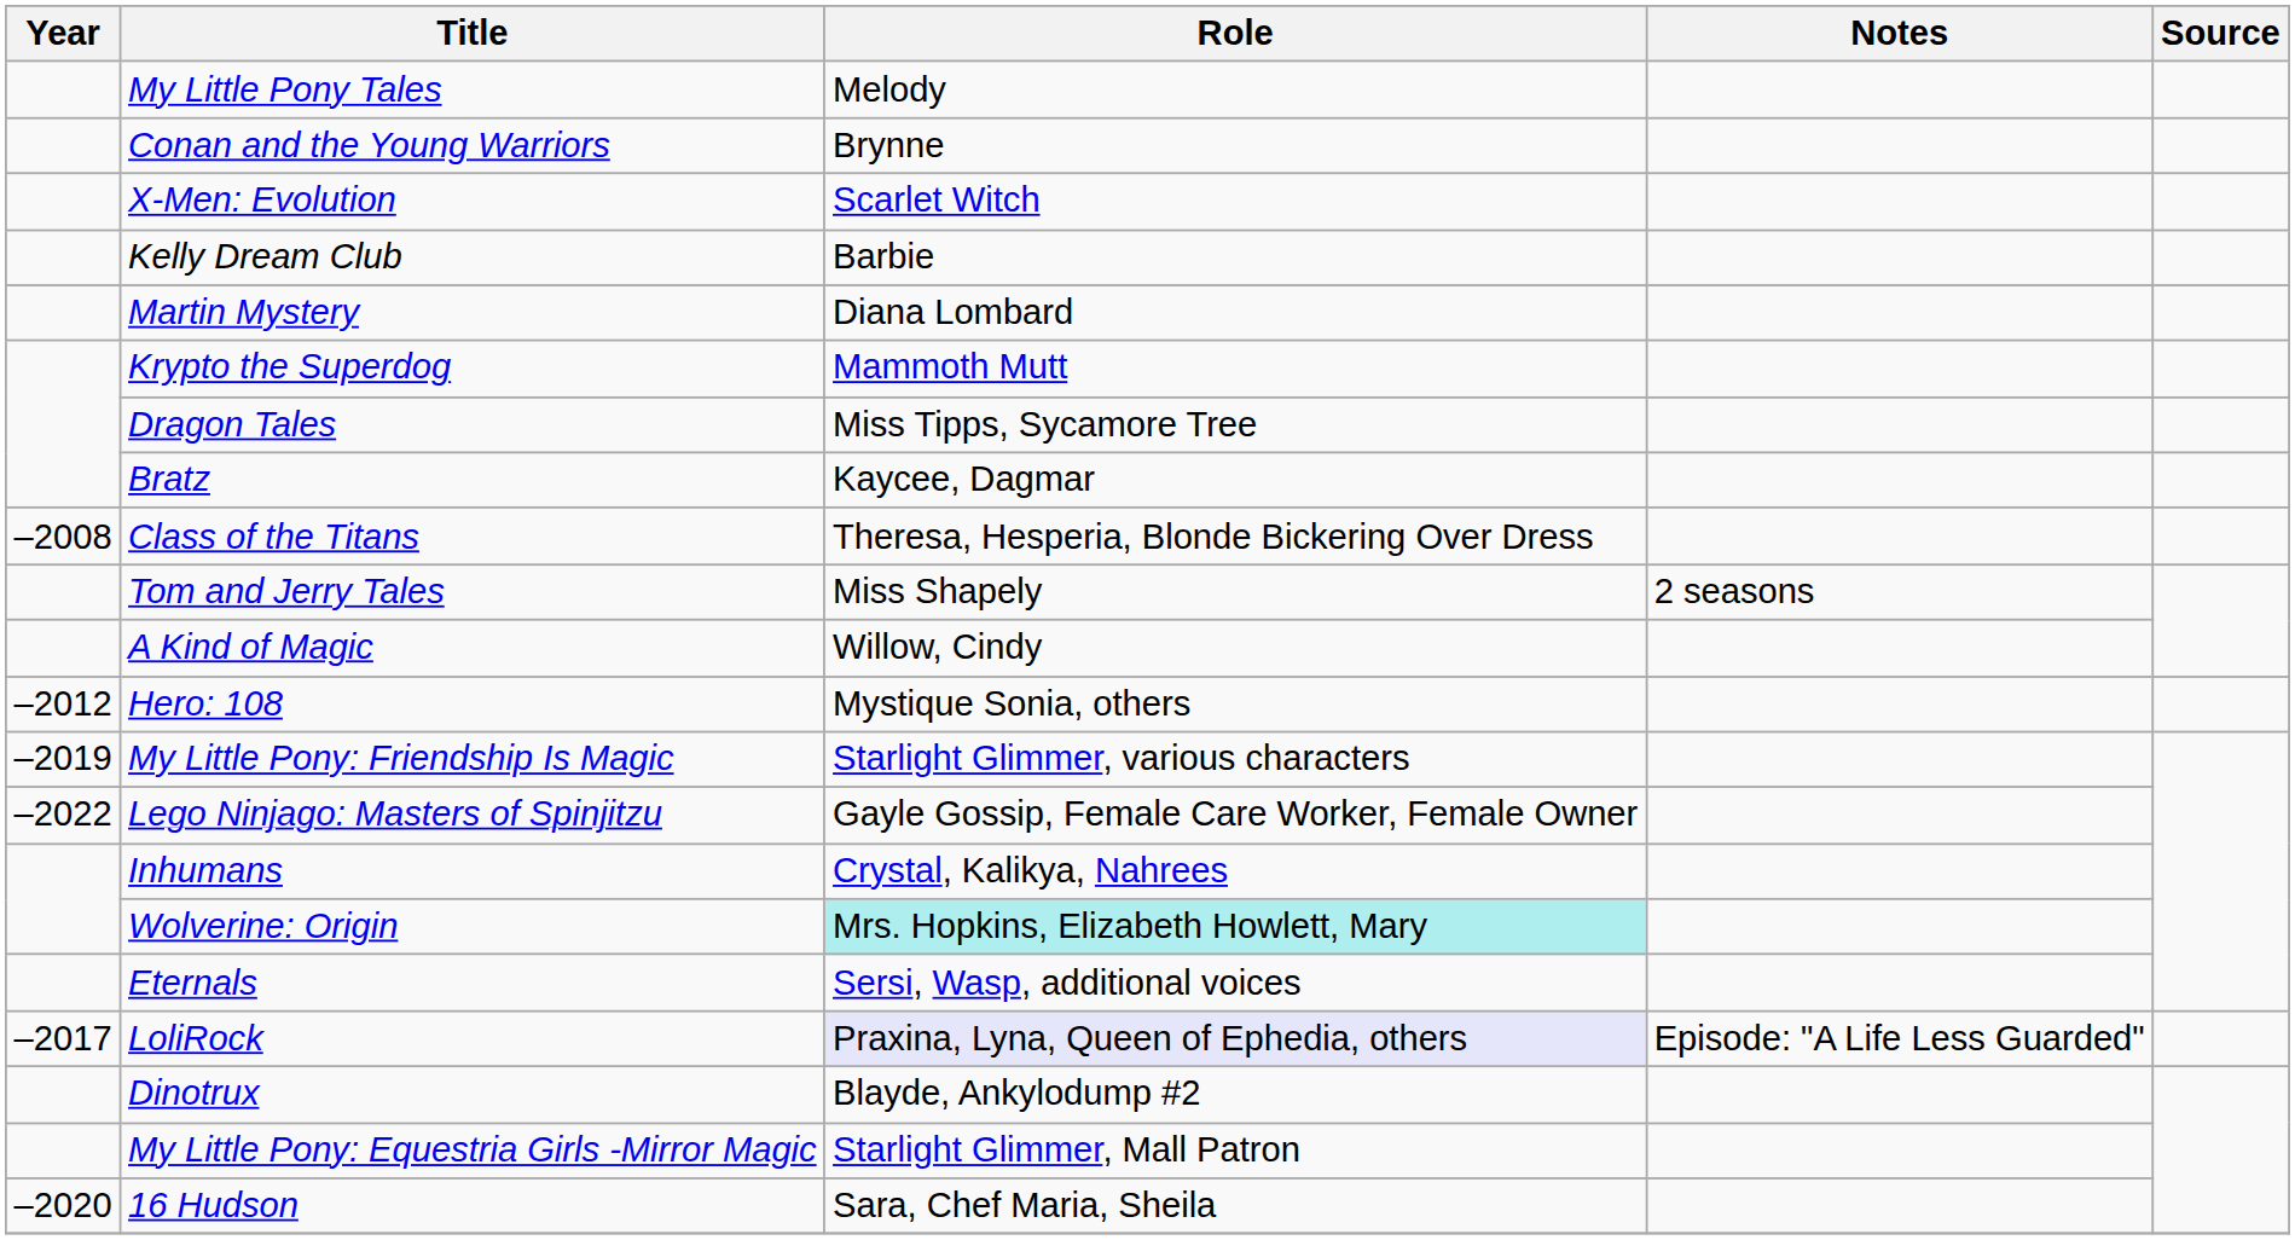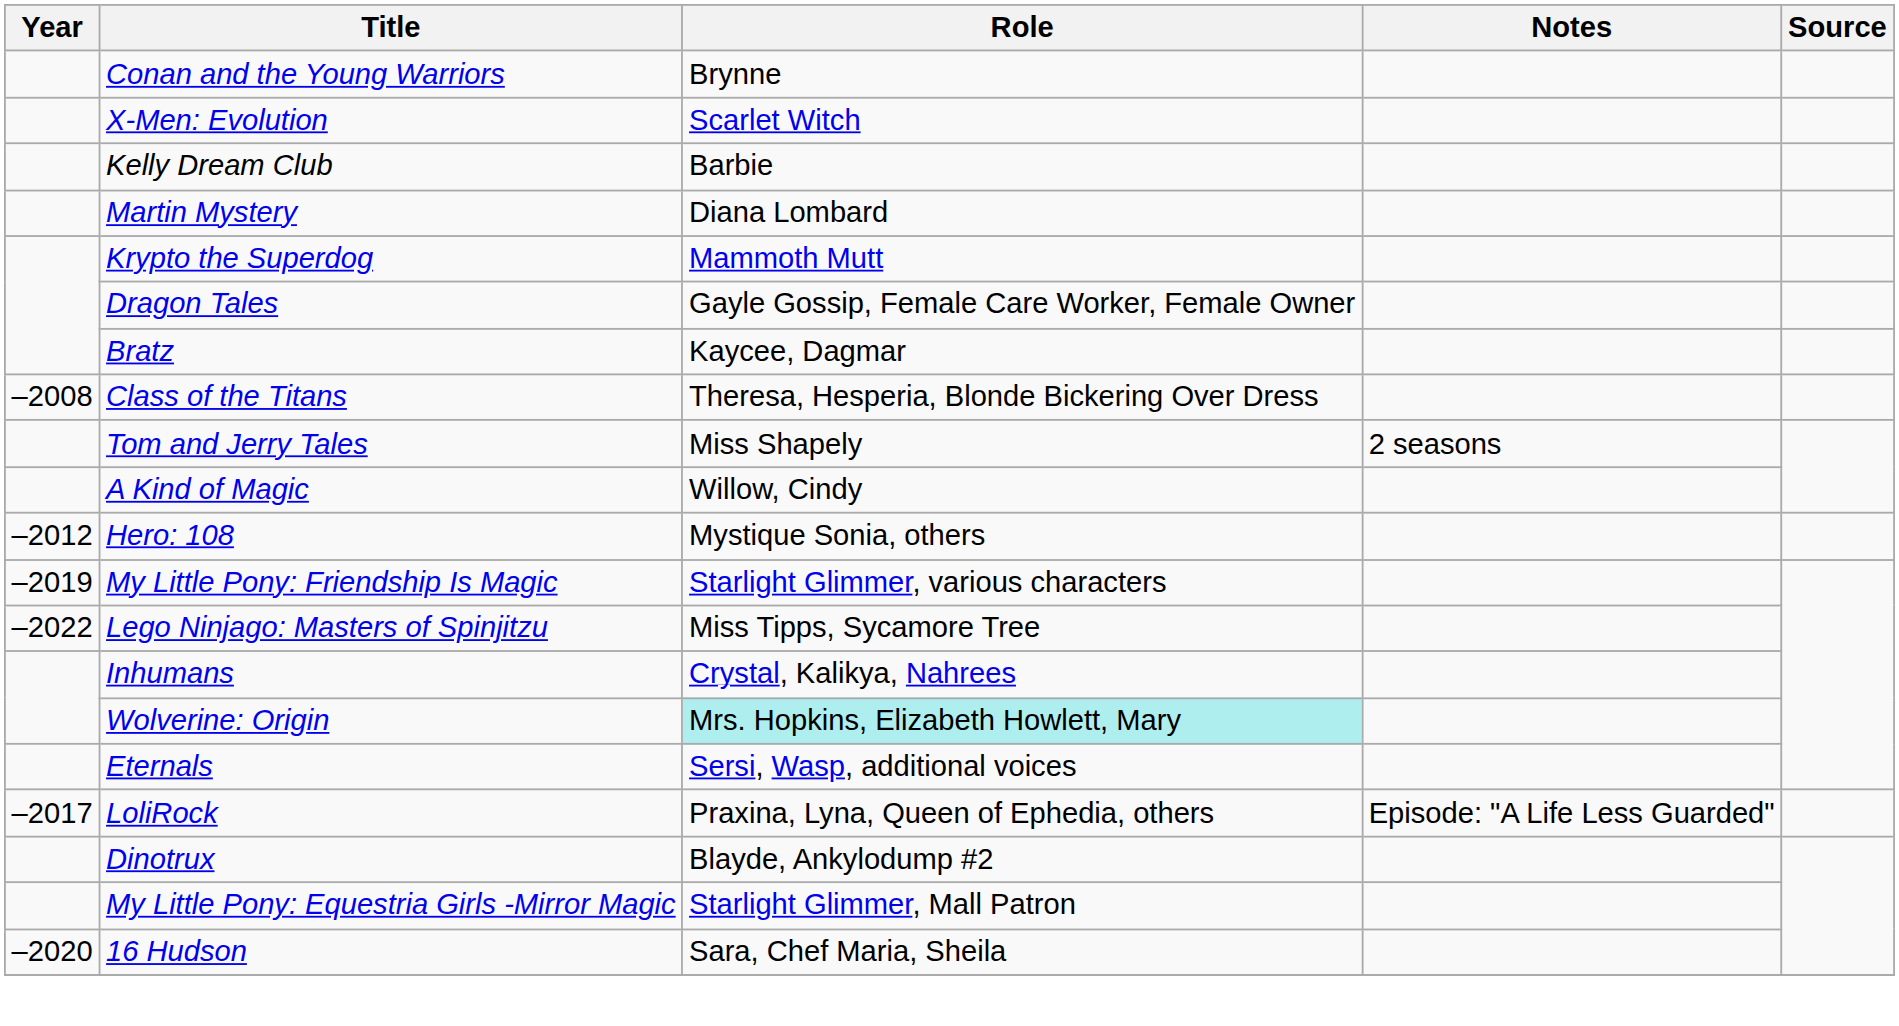- row: My Little Pony Tales | Melody
Dragon Tales | Role: Miss Tipps, Sycamore Tree -> Gayle Gossip, Female Care Worker, Female Owner
Lego Ninjago: Masters of Spinjitzu | Role: Gayle Gossip, Female Care Worker, Female Owner -> Miss Tipps, Sycamore Tree
LoliRock | Role: lavender background -> no background
